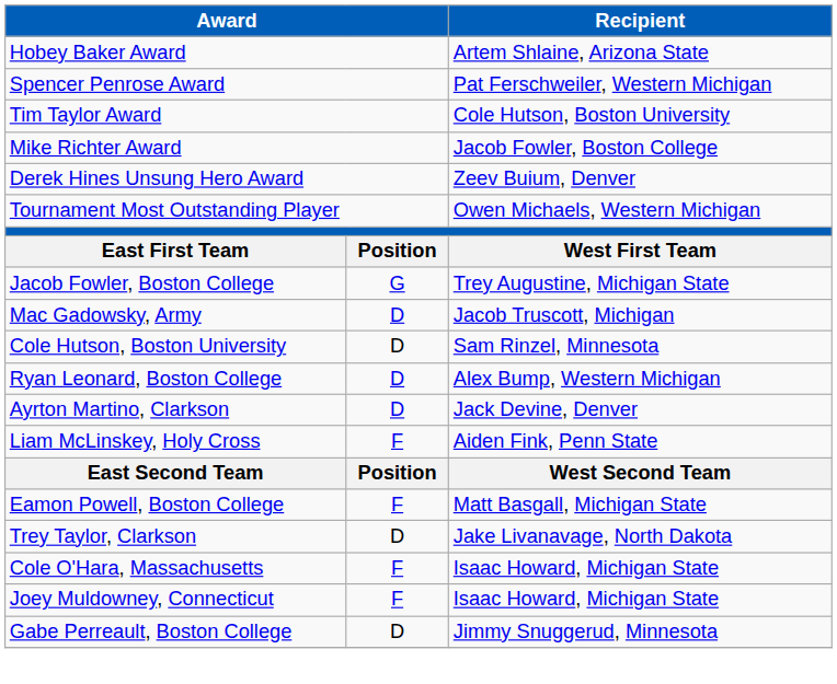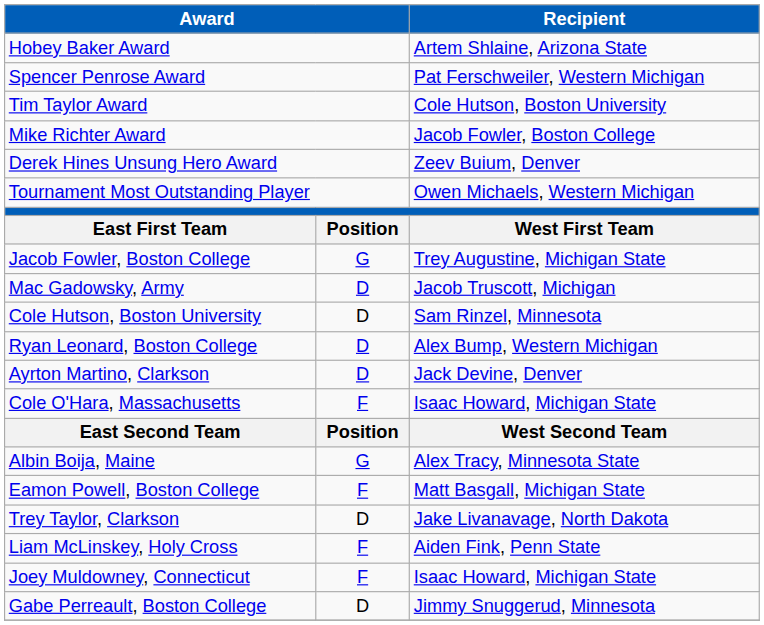rows swapped: Cole O'Hara, Massachusetts <-> Liam McLinskey, Holy Cross
+ row: Albin Boija, Maine | G | Alex Tracy, Minnesota State
